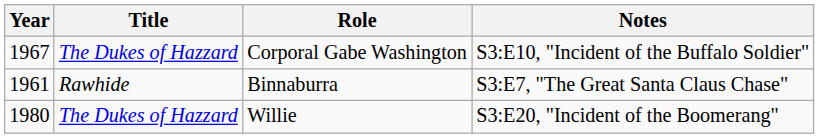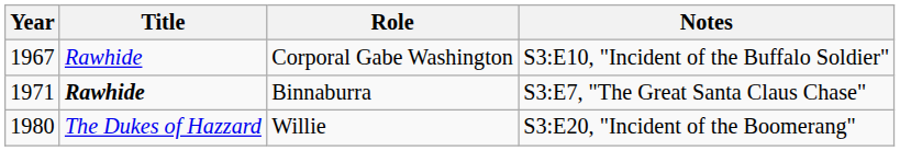Corporal Gabe Washington | Title: The Dukes of Hazzard -> Rawhide
Binnaburra | Year: 1961 -> 1971
Binnaburra | Title: normal -> bold
